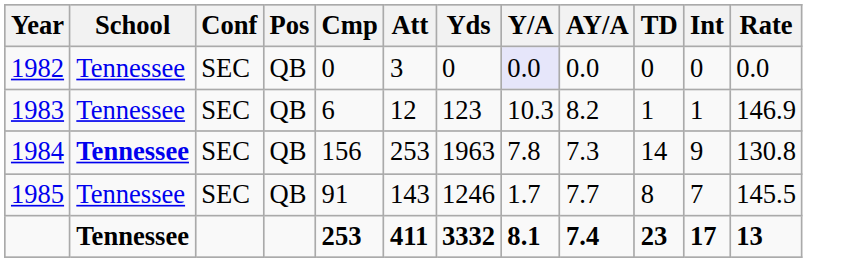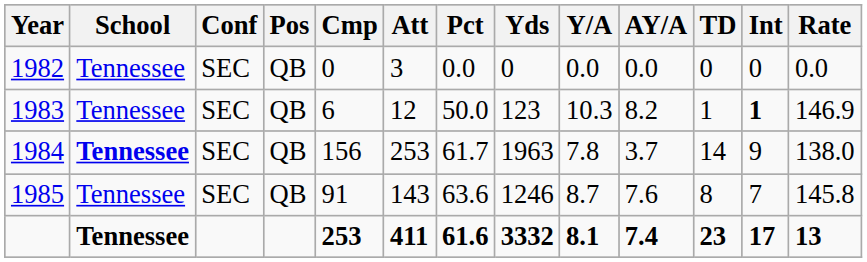+ column: Pct | 0.0 | 50.0 | 61.7 | 63.6 | 61.6
1982 | Y/A: lavender background -> no background
1983 | Int: normal -> bold
1984 | AY/A: 7.3 -> 3.7
1984 | Rate: 130.8 -> 138.0
1985 | Y/A: 1.7 -> 8.7
1985 | AY/A: 7.7 -> 7.6
1985 | Rate: 145.5 -> 145.8
